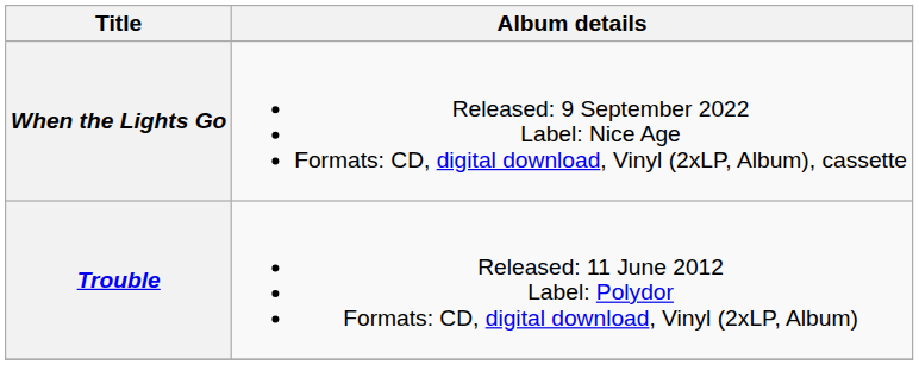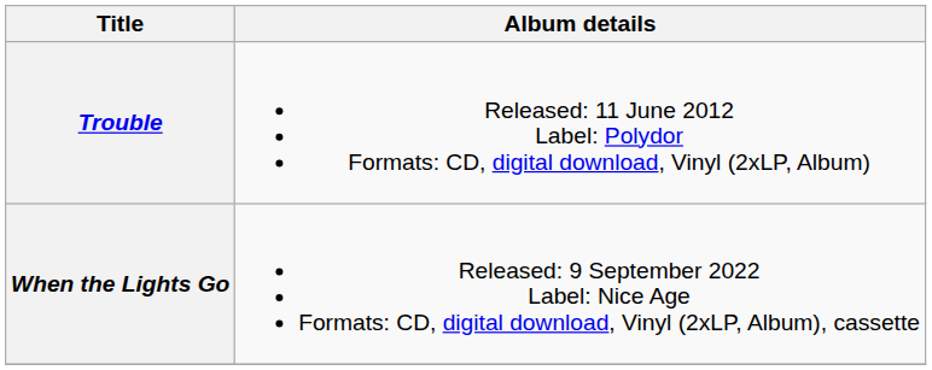rows swapped: Trouble <-> When the Lights Go
